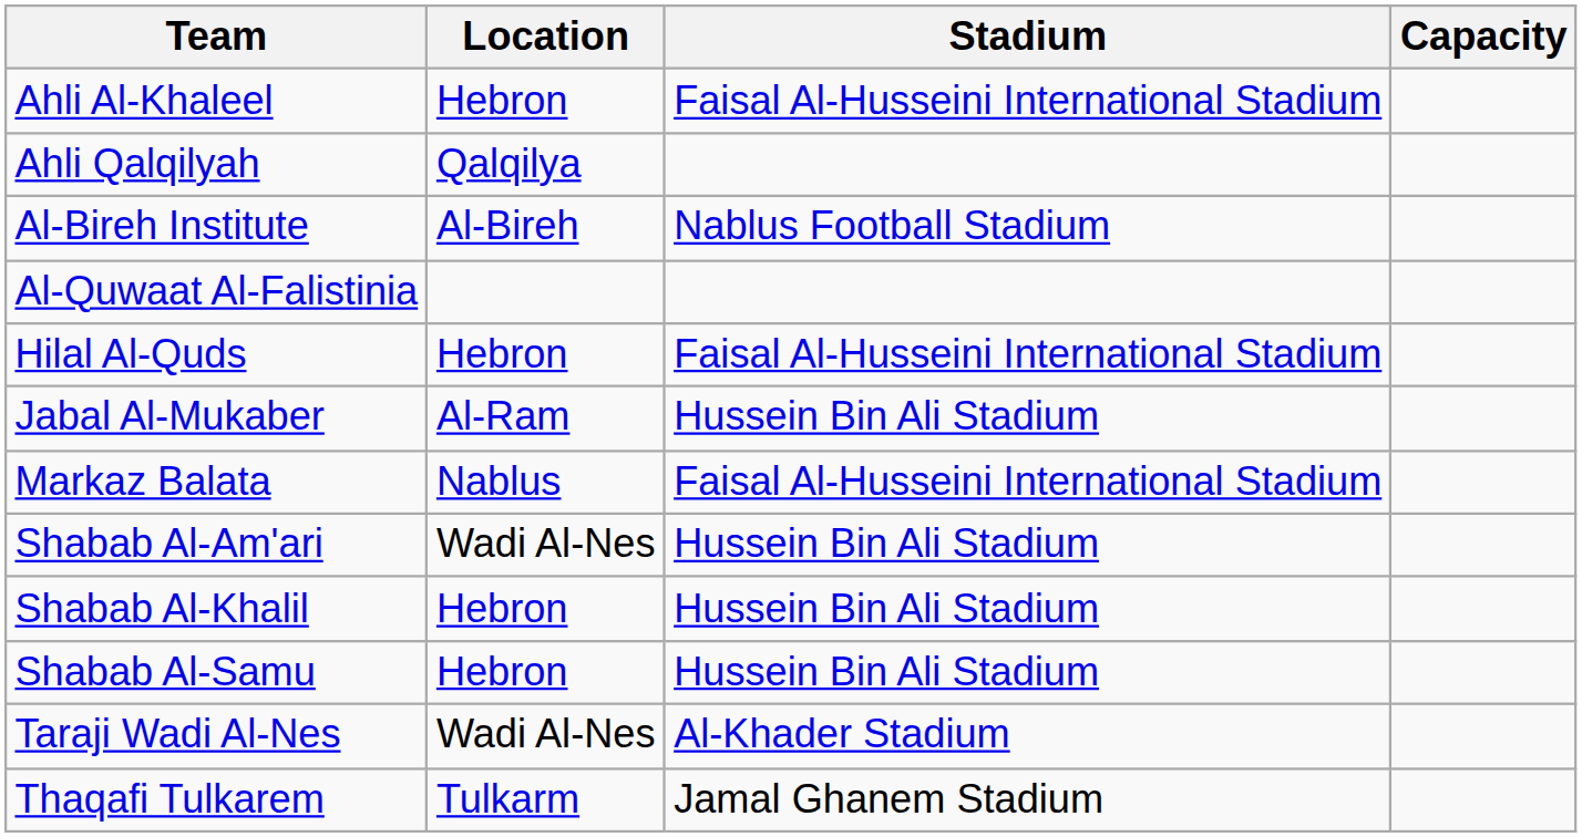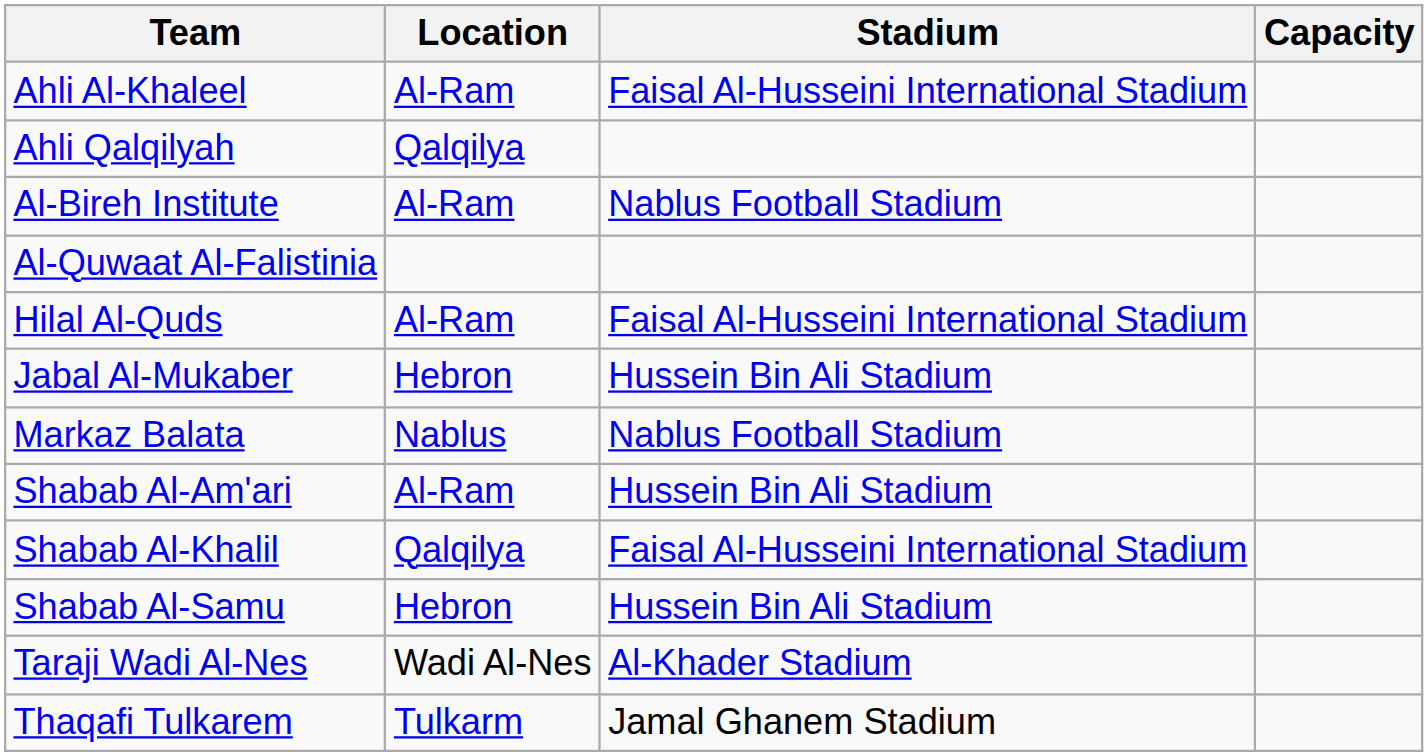Ahli Al-Khaleel | Location: Hebron -> Al-Ram
Al-Bireh Institute | Location: Al-Bireh -> Al-Ram
Hilal Al-Quds | Location: Hebron -> Al-Ram
Jabal Al-Mukaber | Location: Al-Ram -> Hebron
Markaz Balata | Stadium: Faisal Al-Husseini International Stadium -> Nablus Football Stadium
Shabab Al-Am'ari | Location: Wadi Al-Nes -> Al-Ram
Shabab Al-Khalil | Location: Hebron -> Qalqilya
Shabab Al-Khalil | Stadium: Hussein Bin Ali Stadium -> Faisal Al-Husseini International Stadium
